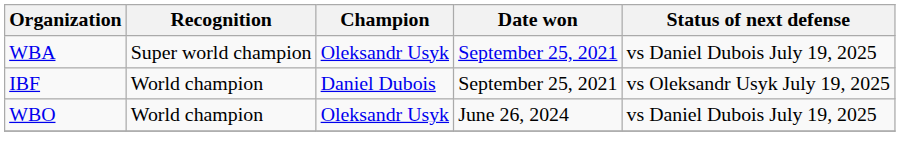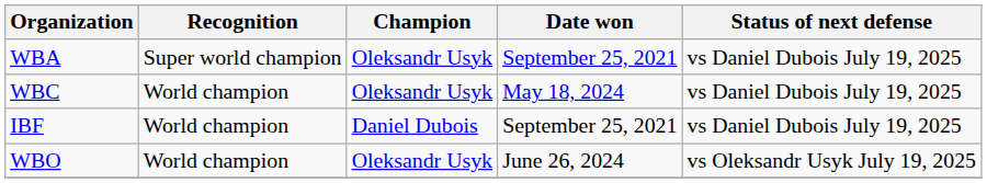+ row: WBC | World champion | Oleksandr Usyk | May 18, 2024 | vs Daniel Dubois July 19, 2025
IBF | Status of next defense: vs Oleksandr Usyk July 19, 2025 -> vs Daniel Dubois July 19, 2025
WBO | Status of next defense: vs Daniel Dubois July 19, 2025 -> vs Oleksandr Usyk July 19, 2025
